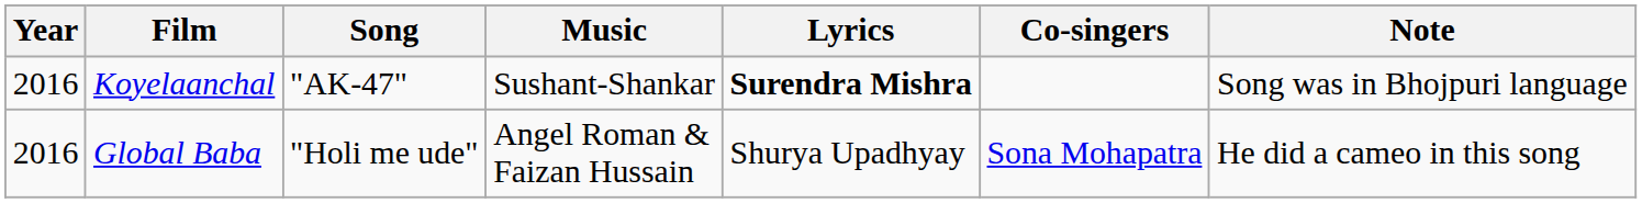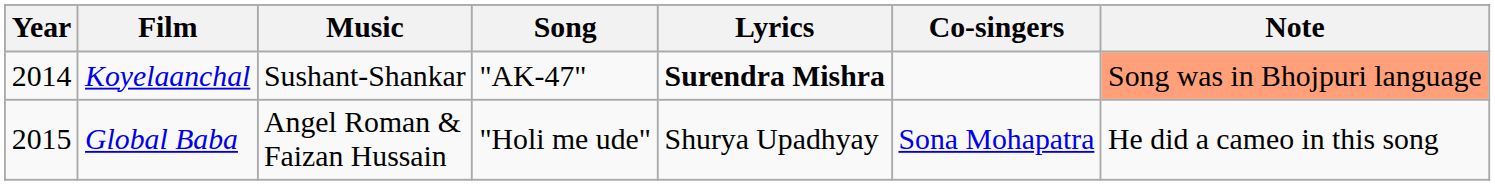columns swapped: Song <-> Music
Koyelaanchal | Year: 2016 -> 2014
Koyelaanchal | Note: no background -> lightsalmon background
Global Baba | Year: 2016 -> 2015
